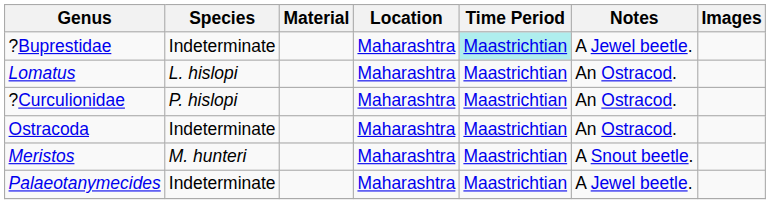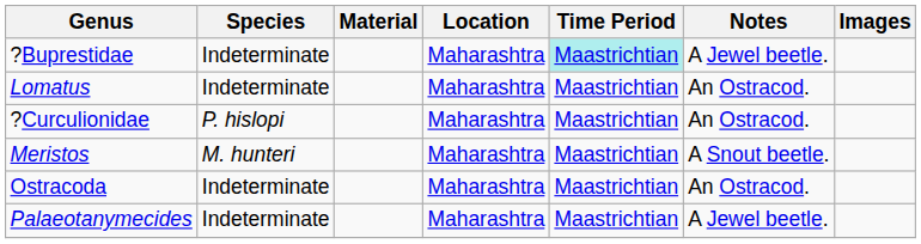Lomatus | Species: L. hislopi -> Indeterminate
rows swapped: Meristos <-> Ostracoda
